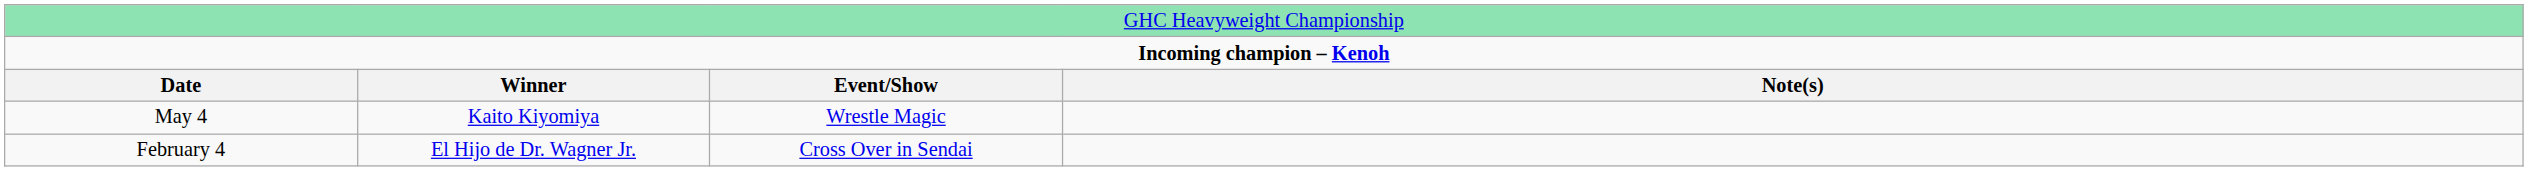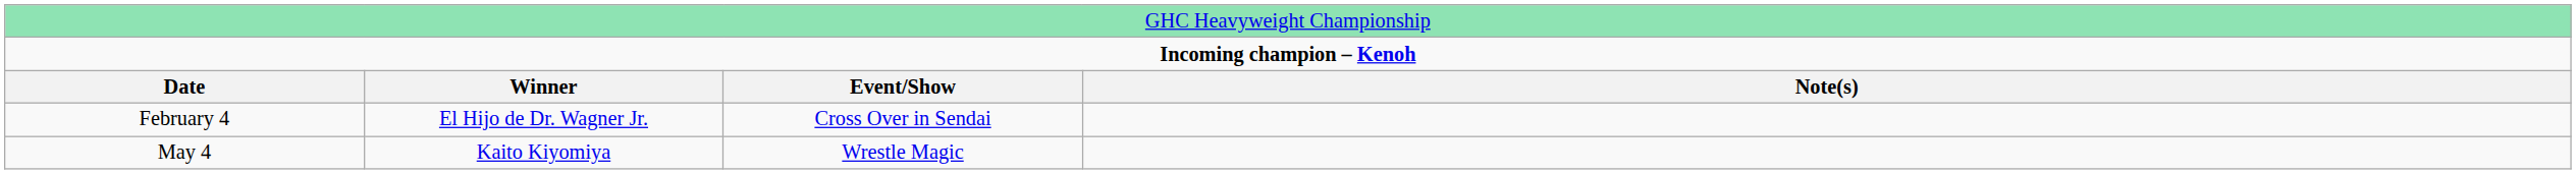rows swapped: February 4 <-> May 4
